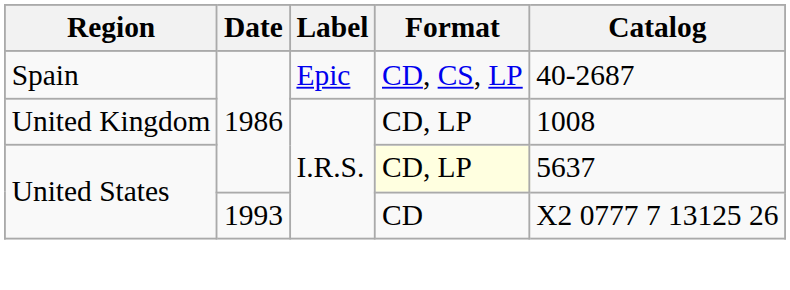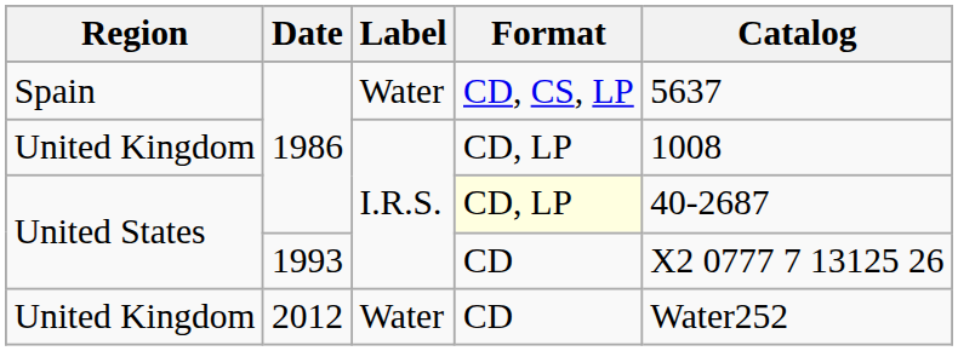Spain | Label: Epic -> Water
Spain | Catalog: 40-2687 -> 5637
United States / 1986 | Catalog: 5637 -> 40-2687
+ row: United Kingdom | 2012 | Water | CD | Water252
